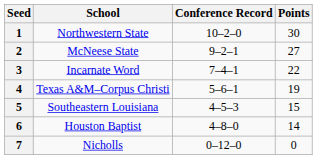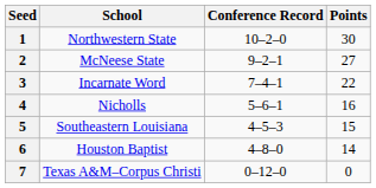4 | School: Texas A&M–Corpus Christi -> Nicholls
4 | Points: 19 -> 16
7 | School: Nicholls -> Texas A&M–Corpus Christi
